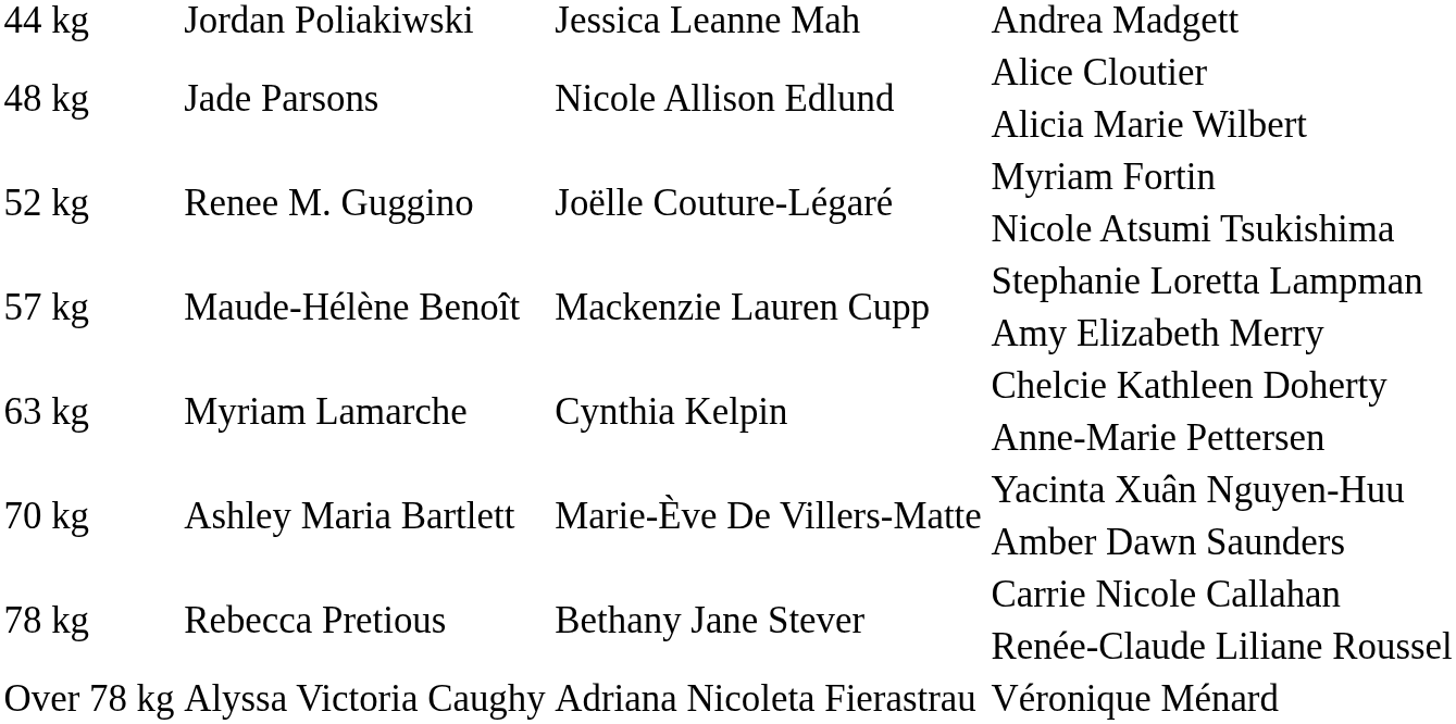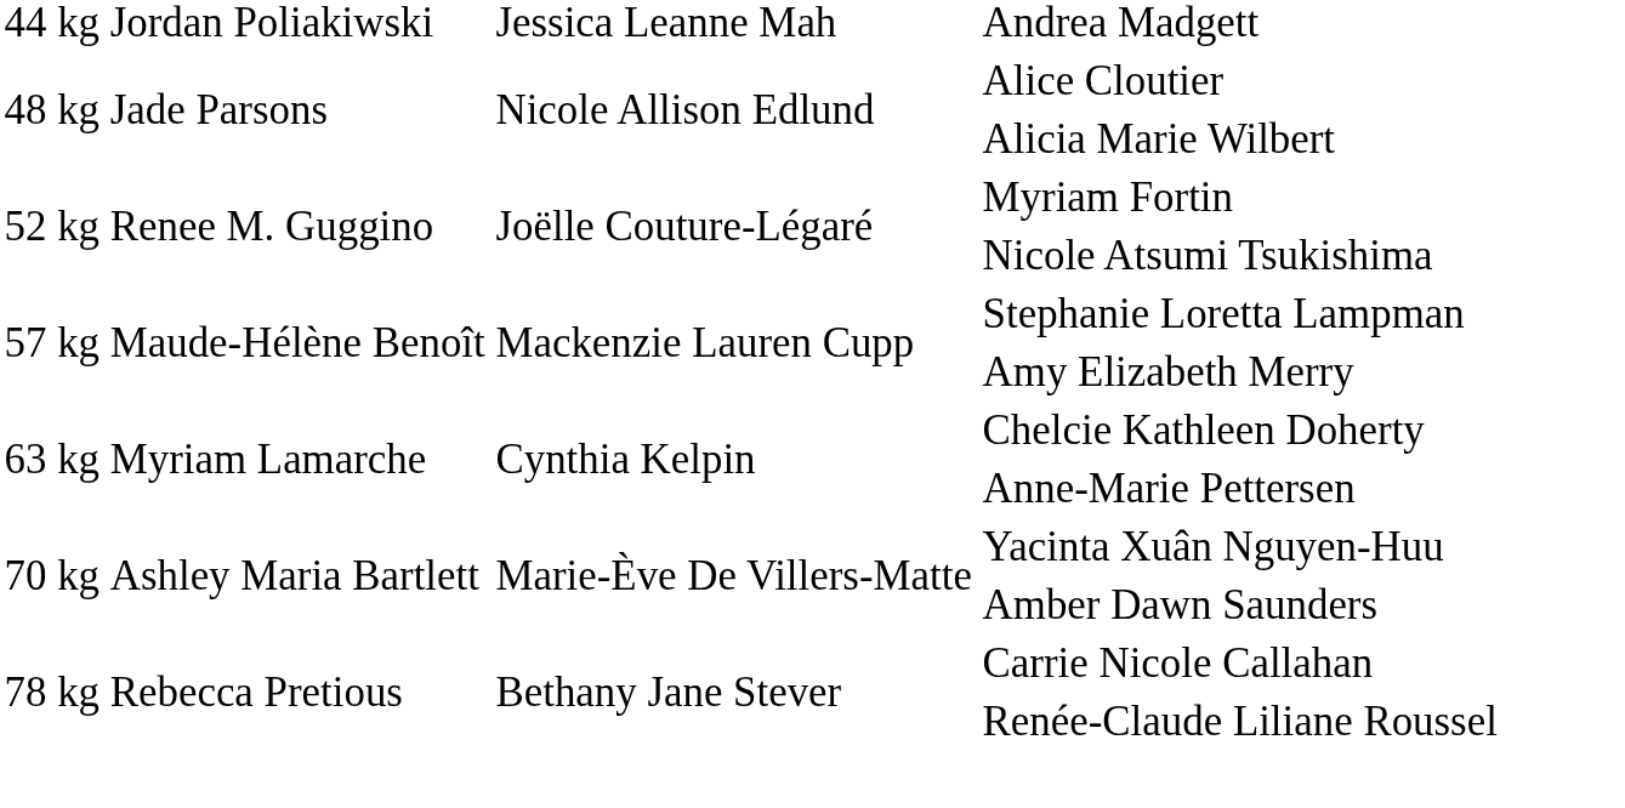- row: Over 78 kg | Alyssa Victoria Caughy | Adriana Nicoleta Fierastrau | Véronique Ménard
